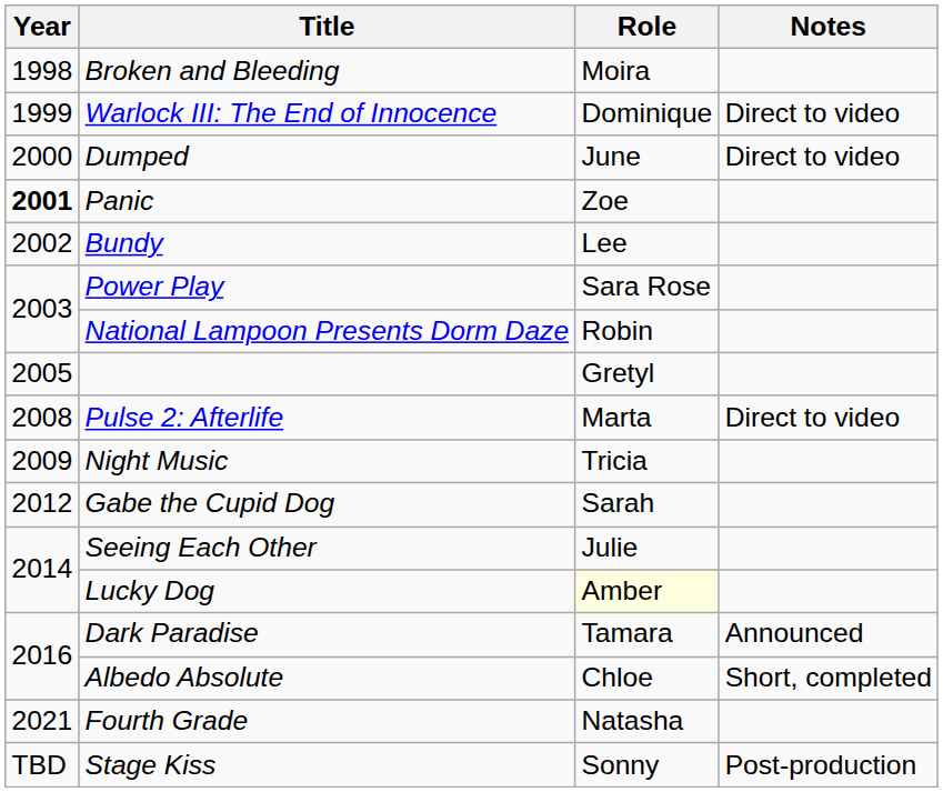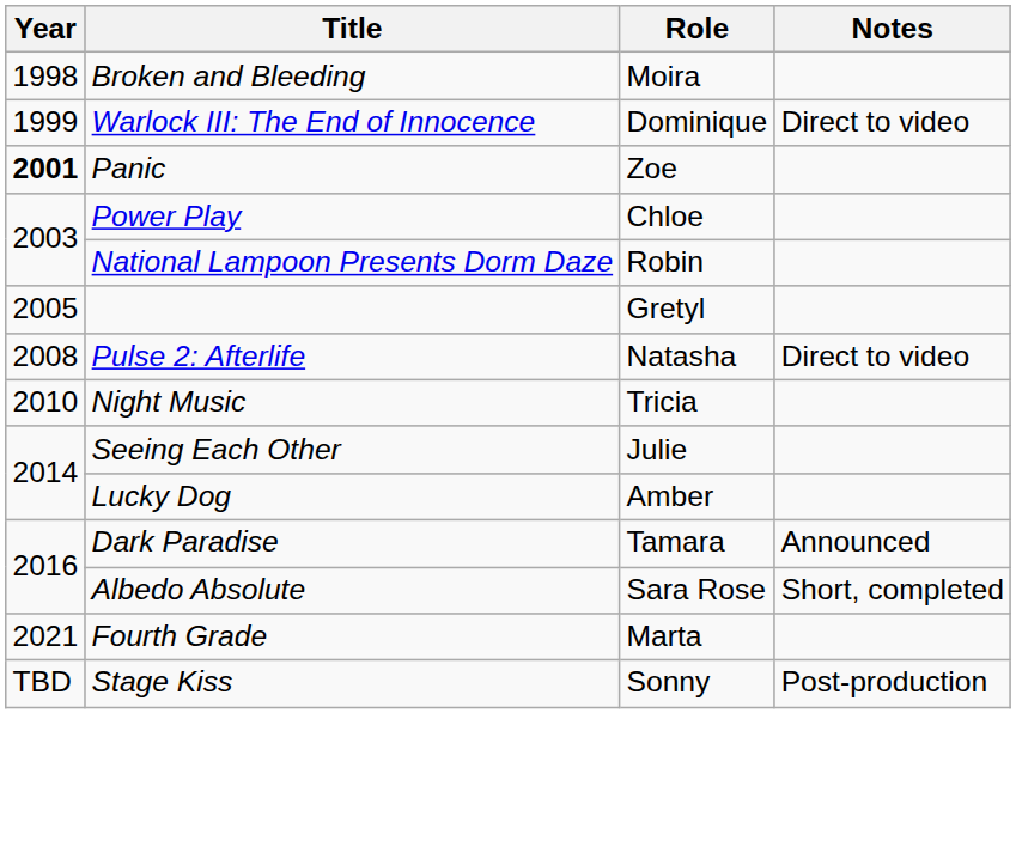- row: 2000 | Dumped | June | Direct to video
- row: 2002 | Bundy | Lee
Power Play | Role: Sara Rose -> Chloe
Pulse 2: Afterlife | Role: Marta -> Natasha
Night Music | Year: 2009 -> 2010
- row: 2012 | Gabe the Cupid Dog | Sarah
Lucky Dog | Role: lightyellow background -> no background
Albedo Absolute | Role: Chloe -> Sara Rose
Fourth Grade | Role: Natasha -> Marta
